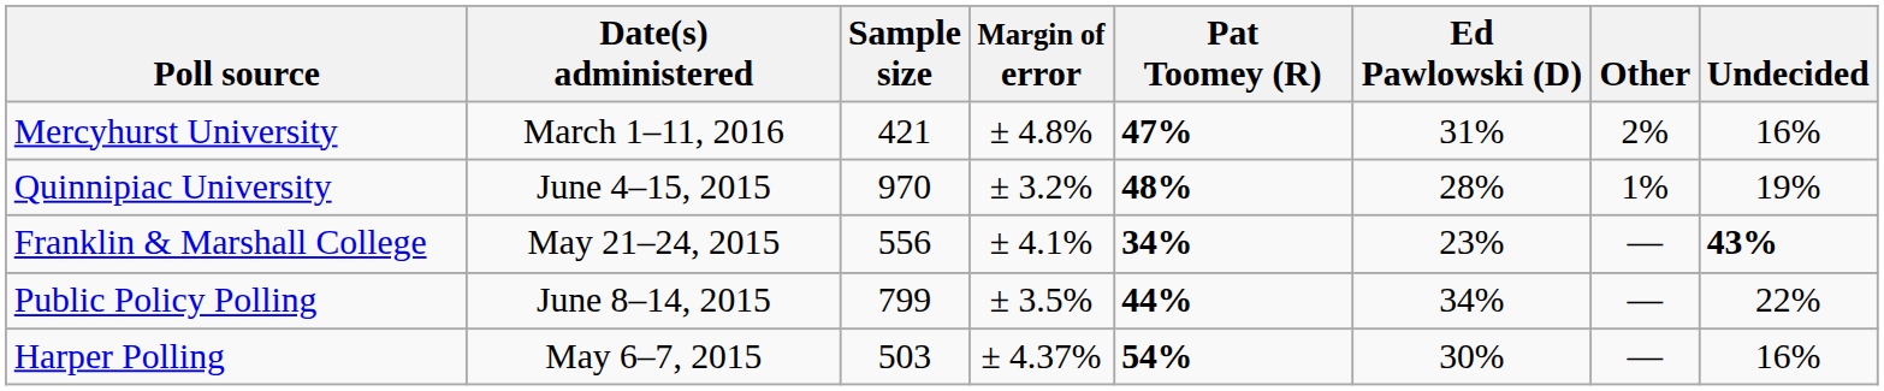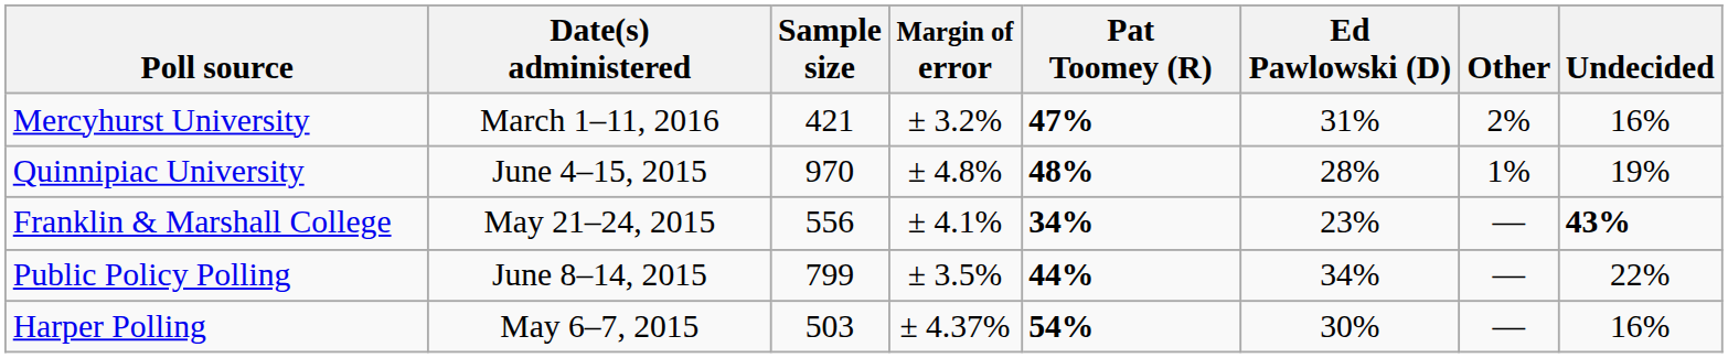Mercyhurst University | Margin of error: ± 4.8% -> ± 3.2%
Quinnipiac University | Margin of error: ± 3.2% -> ± 4.8%
